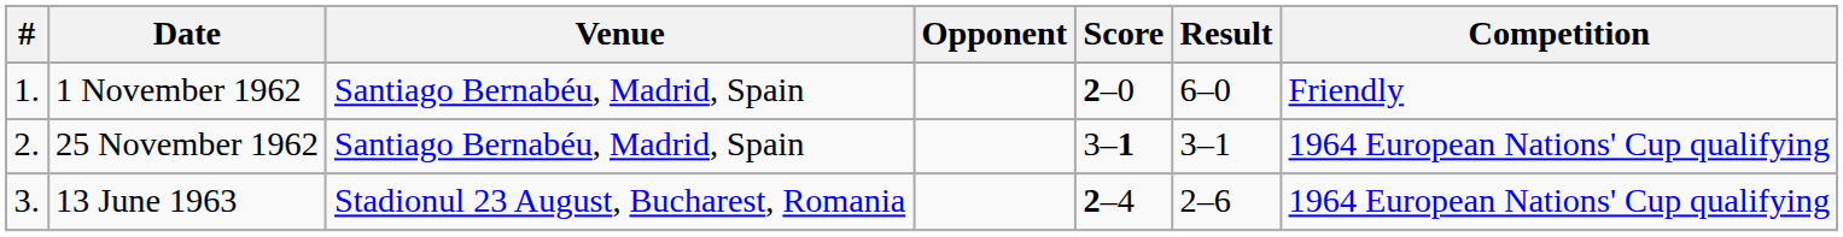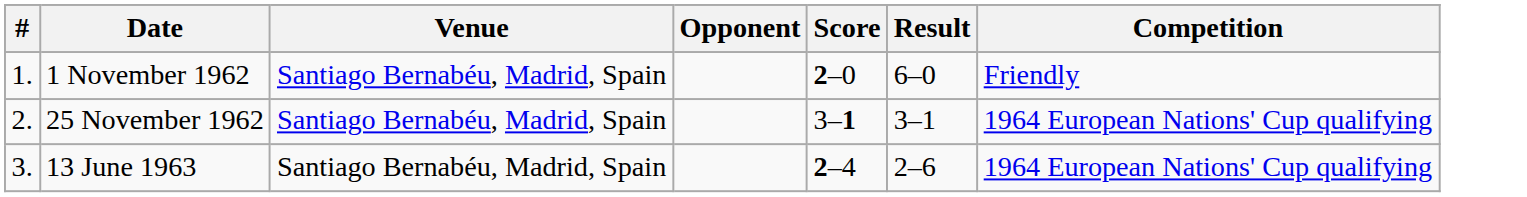13 June 1963 | Venue: Stadionul 23 August, Bucharest, Romania -> Santiago Bernabéu, Madrid, Spain
